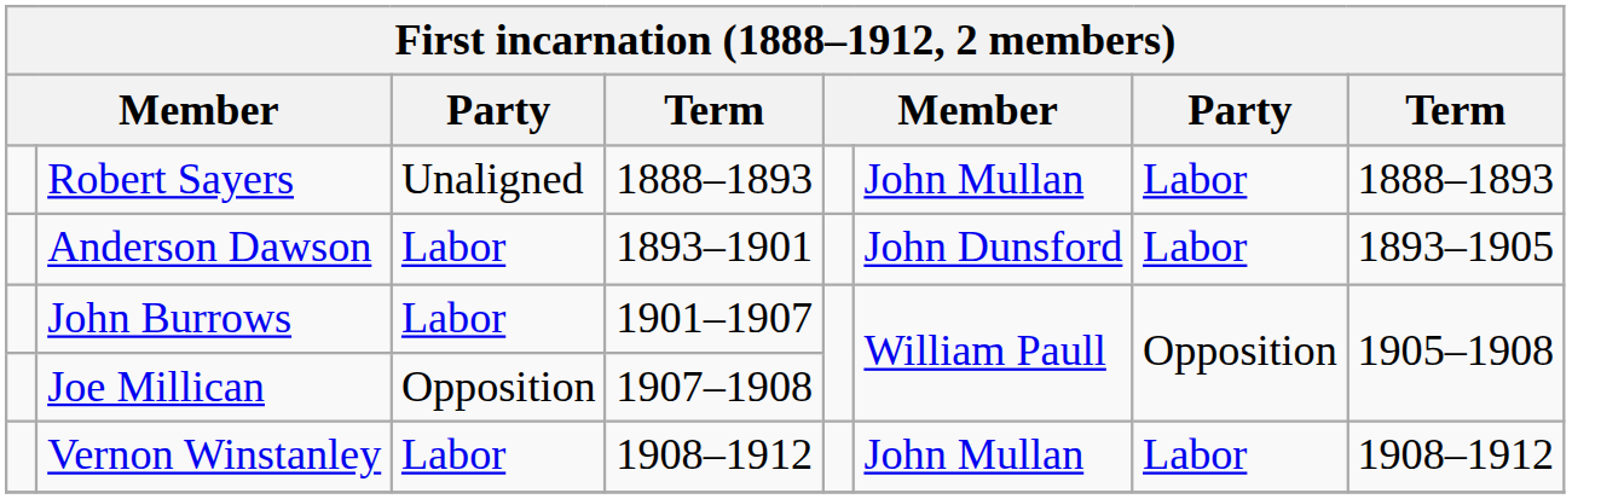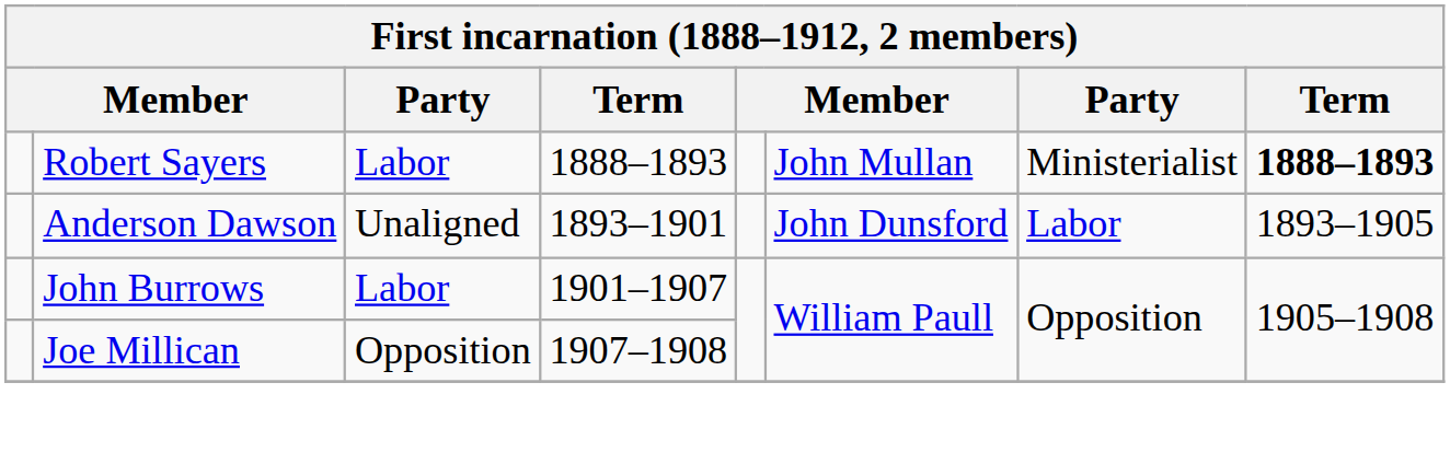Robert Sayers | column 3: Unaligned -> Labor
Robert Sayers | column 7: Labor -> Ministerialist
Robert Sayers | column 8: normal -> bold
Anderson Dawson | column 3: Labor -> Unaligned
- row: Vernon Winstanley | Labor | 1908–1912 | John Mullan | Labor | 1908–1912
